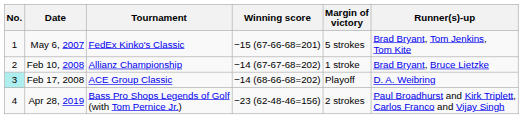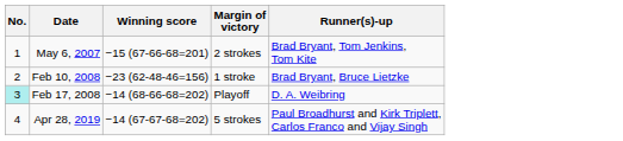- column: Tournament | FedEx Kinko's Classic | Allianz Championship | ACE Group Classic | Bass Pro Shops Legends of Golf (with Tom Pernice Jr.)
May 6, 2007 | Margin of victory: 5 strokes -> 2 strokes
Feb 10, 2008 | Winning score: −14 (67-67-68=202) -> −23 (62-48-46=156)
Apr 28, 2019 | Winning score: −23 (62-48-46=156) -> −14 (67-67-68=202)
Apr 28, 2019 | Margin of victory: 2 strokes -> 5 strokes
